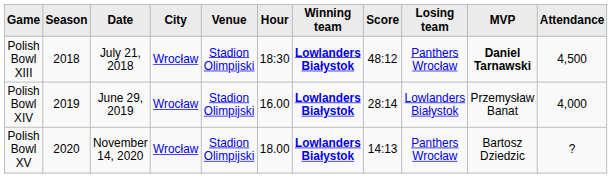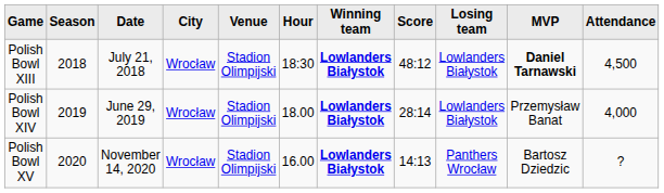Polish Bowl XIII | Losing team: Panthers Wrocław -> Lowlanders Białystok
Polish Bowl XIV | Hour: 16.00 -> 18.00
Polish Bowl XV | Hour: 18.00 -> 16.00
